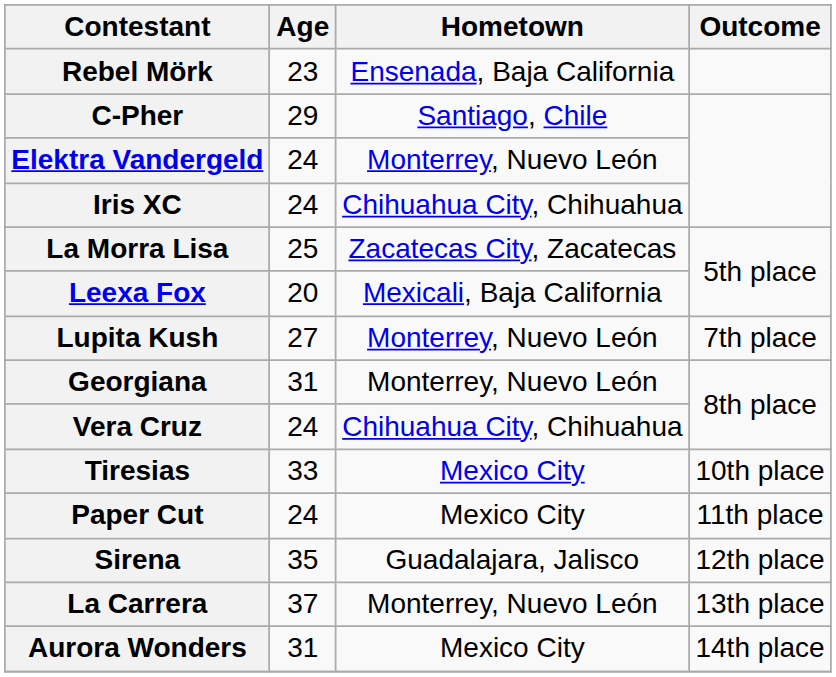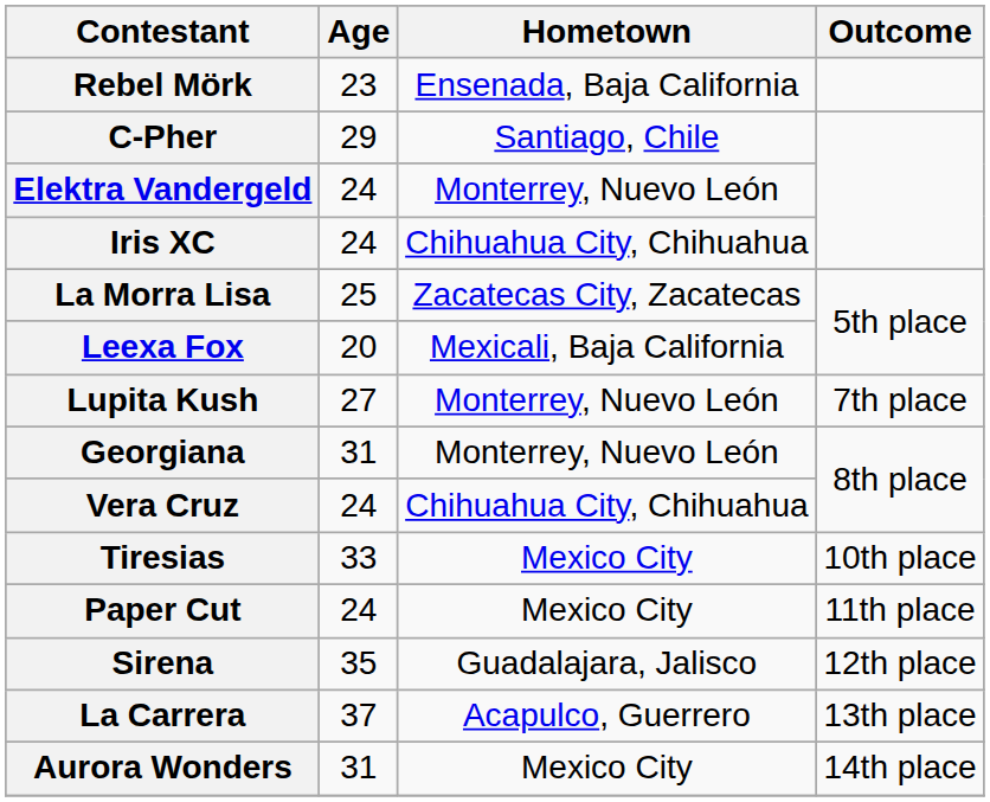La Carrera | Hometown: Monterrey, Nuevo León -> Acapulco, Guerrero
